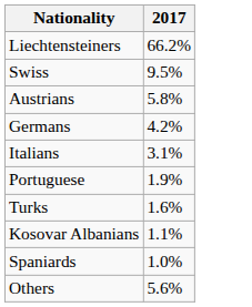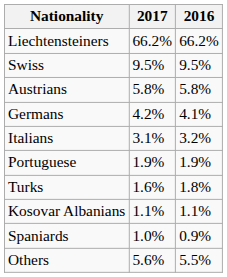+ column: 2016 | 66.2% | 9.5% | 5.8% | 4.1% | 3.2% | 1.9% | 1.8% | 1.1% | 0.9% | 5.5%
